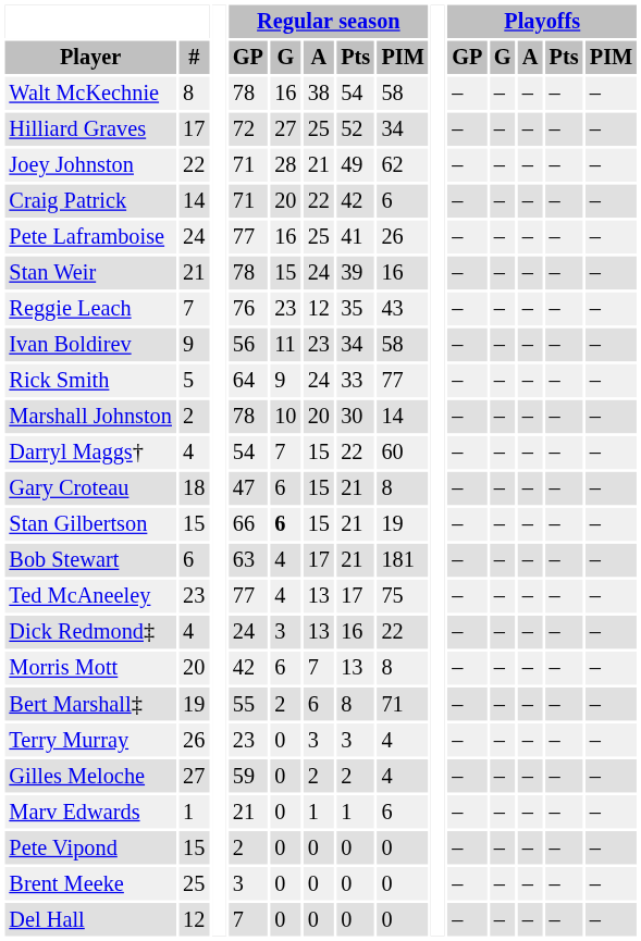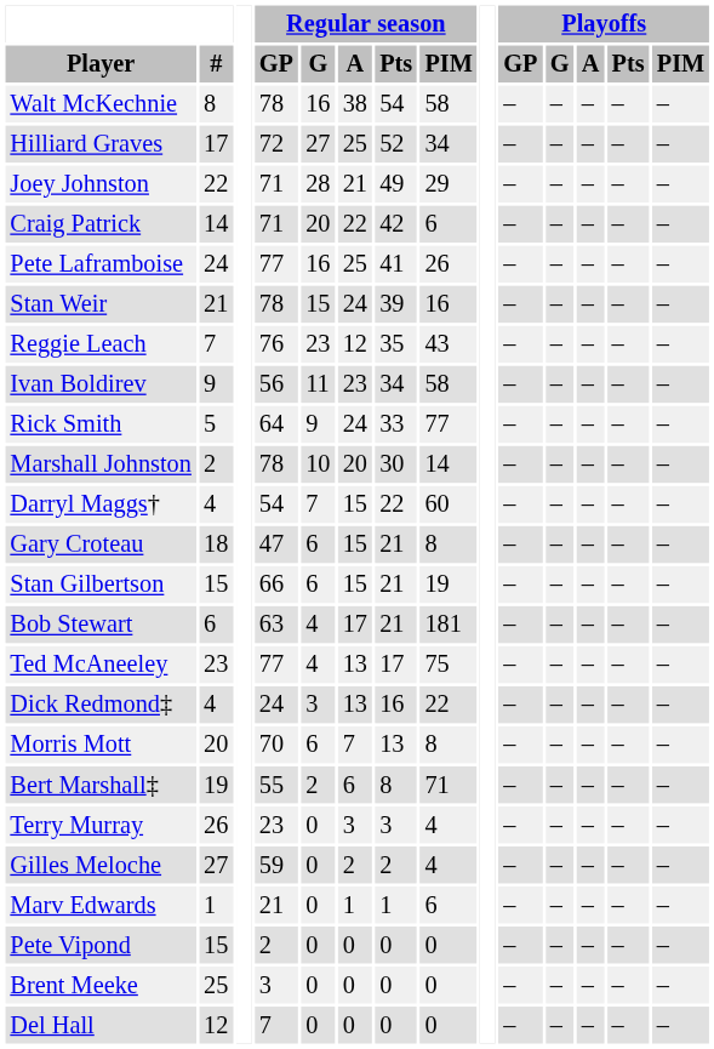Joey Johnston | Regular season / PIM: 62 -> 29
Stan Gilbertson | Regular season / G: bold -> normal
Morris Mott | Regular season / GP: 42 -> 70
